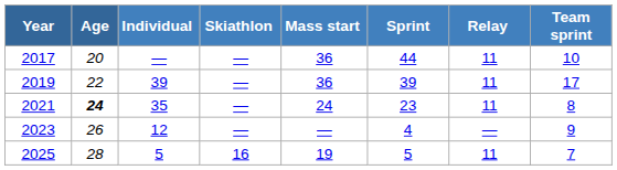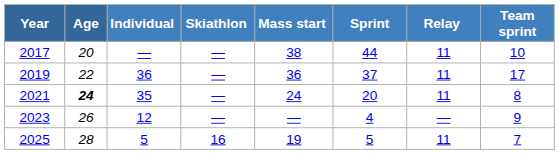2017 | Mass start: 36 -> 38
2019 | Individual: 39 -> 36
2019 | Sprint: 39 -> 37
2021 | Sprint: 23 -> 20
